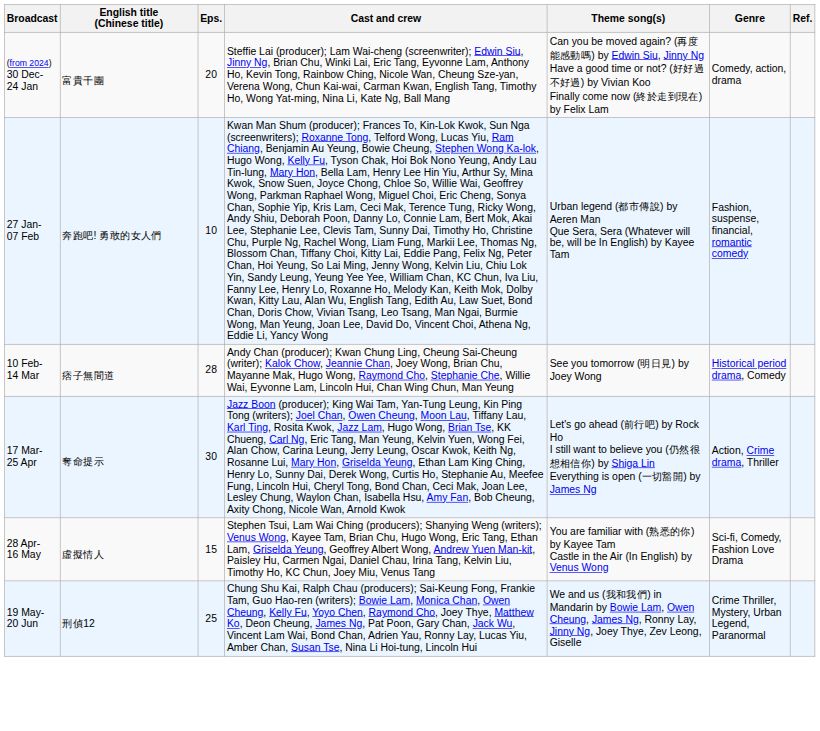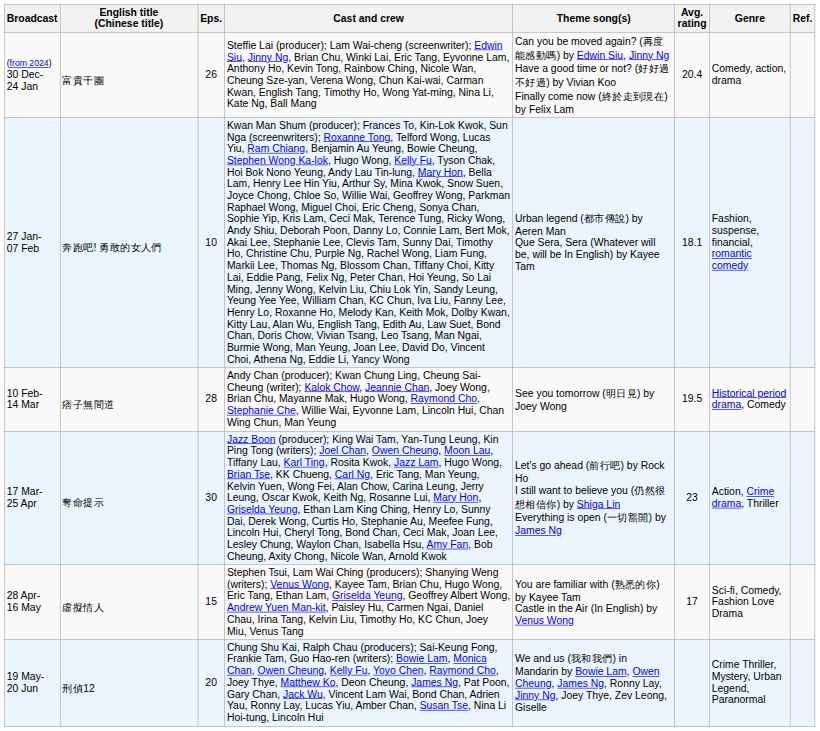+ column: Avg. rating | 20.4 | 18.1 | 19.5 | 23 | 17
(from 2024) 30 Dec- 24 Jan | Eps.: 20 -> 26
19 May- 20 Jun | Eps.: 25 -> 20
